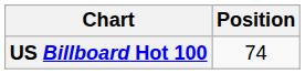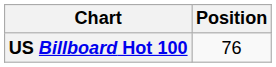US Billboard Hot 100 | Position: 74 -> 76
